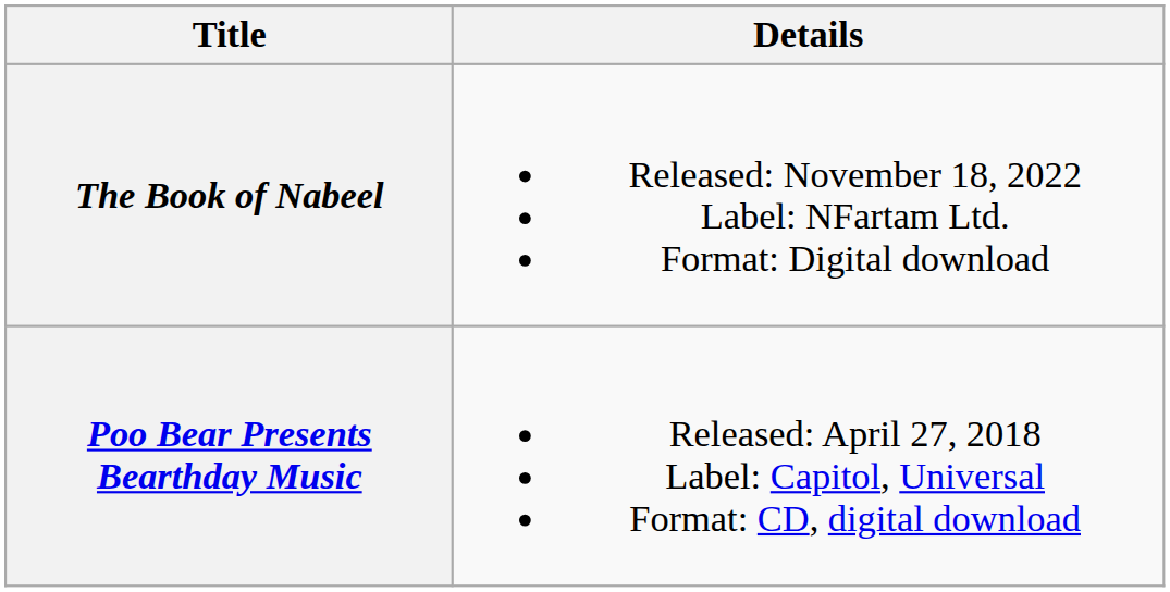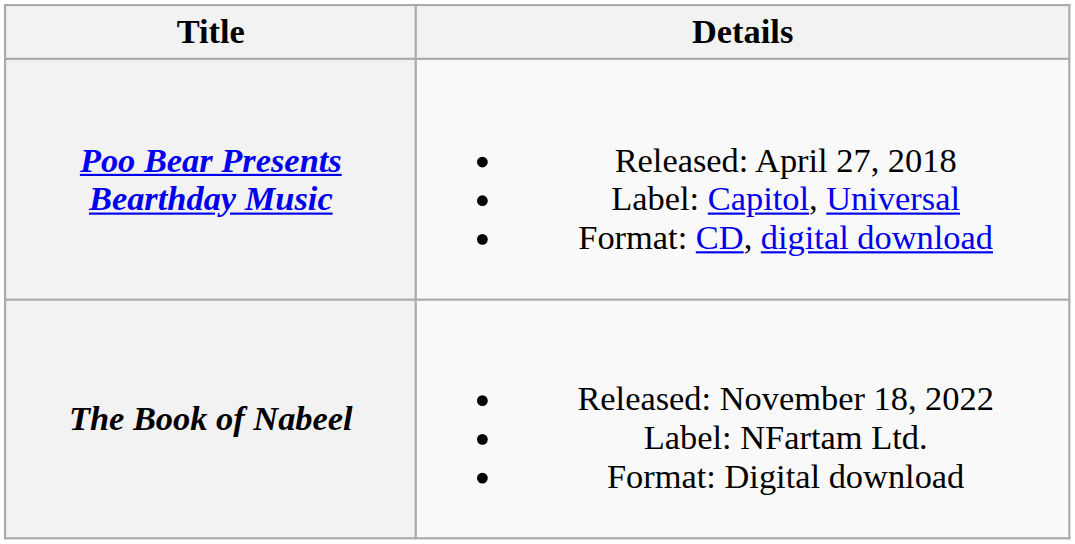rows swapped: Poo Bear Presents Bearthday Music <-> The Book of Nabeel
